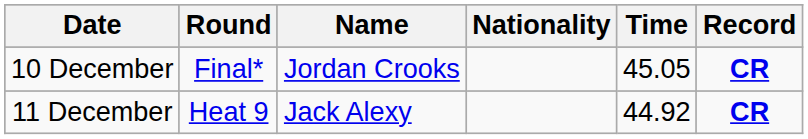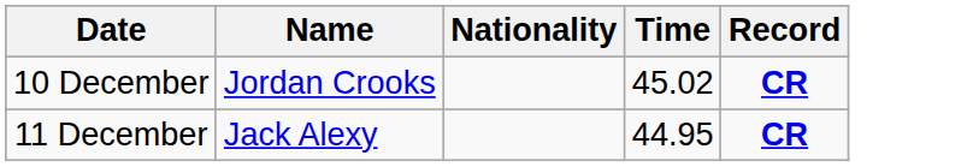- column: Round | Final* | Heat 9
10 December | Time: 45.05 -> 45.02
11 December | Time: 44.92 -> 44.95
